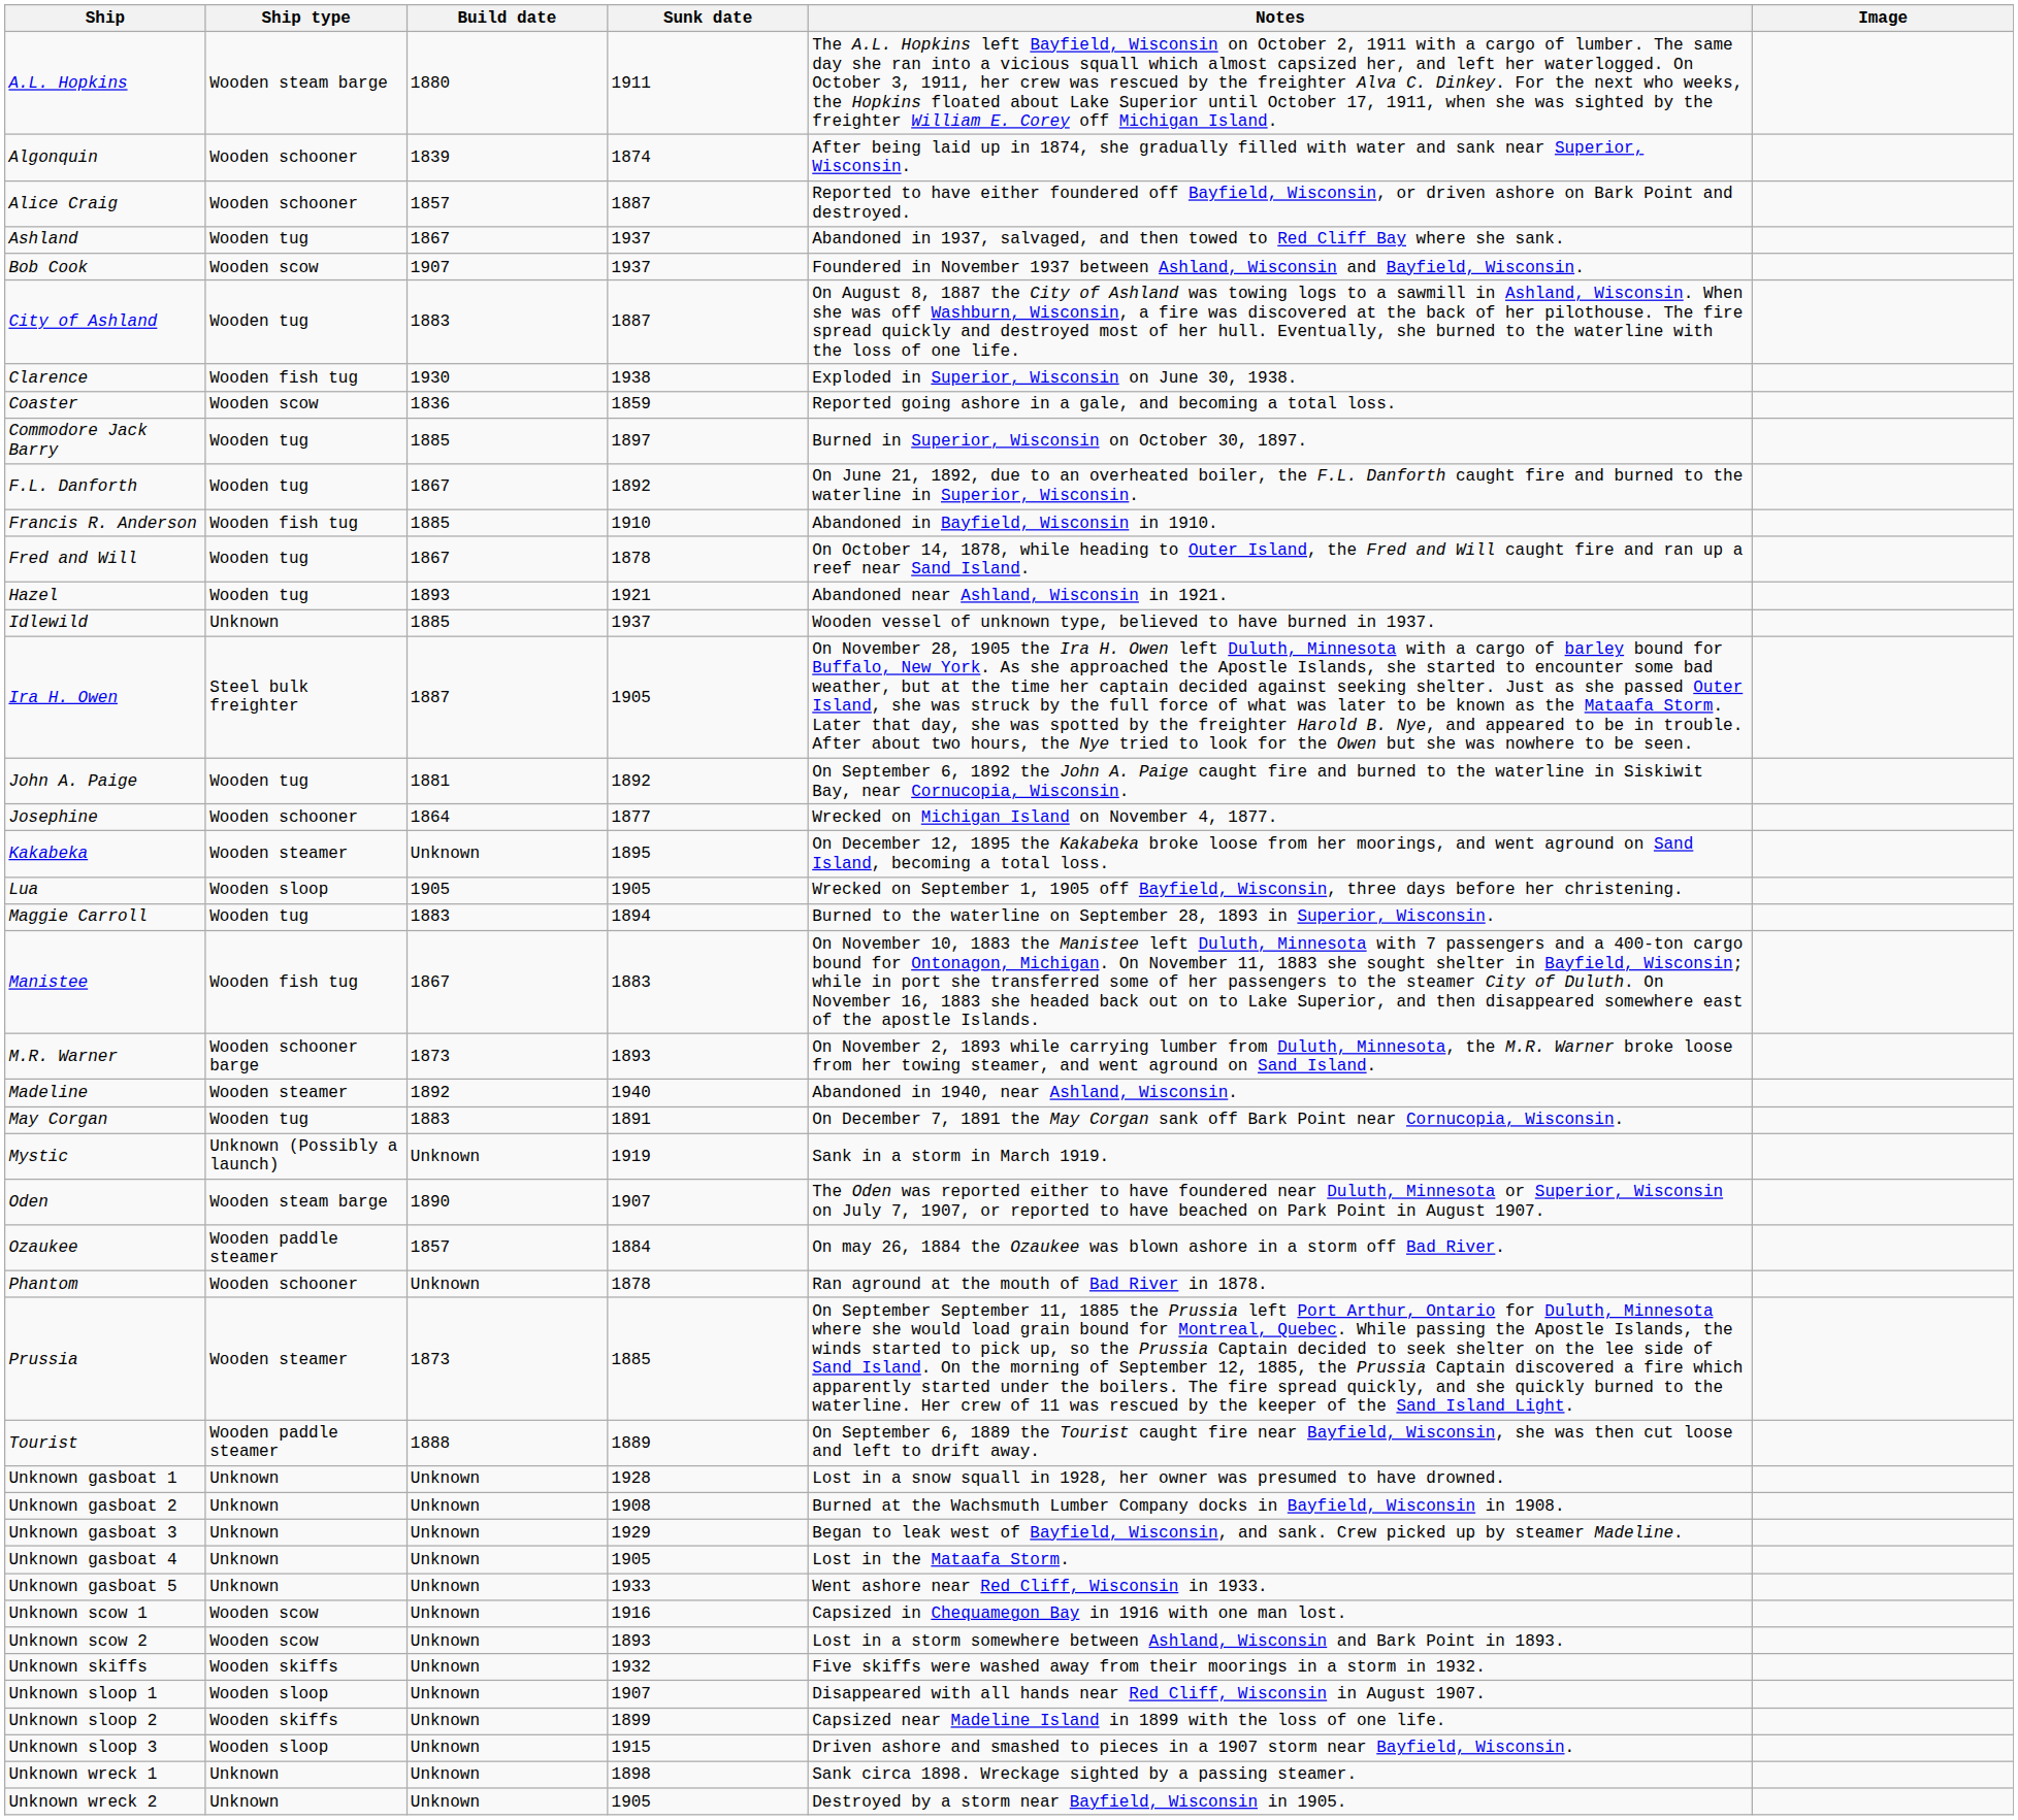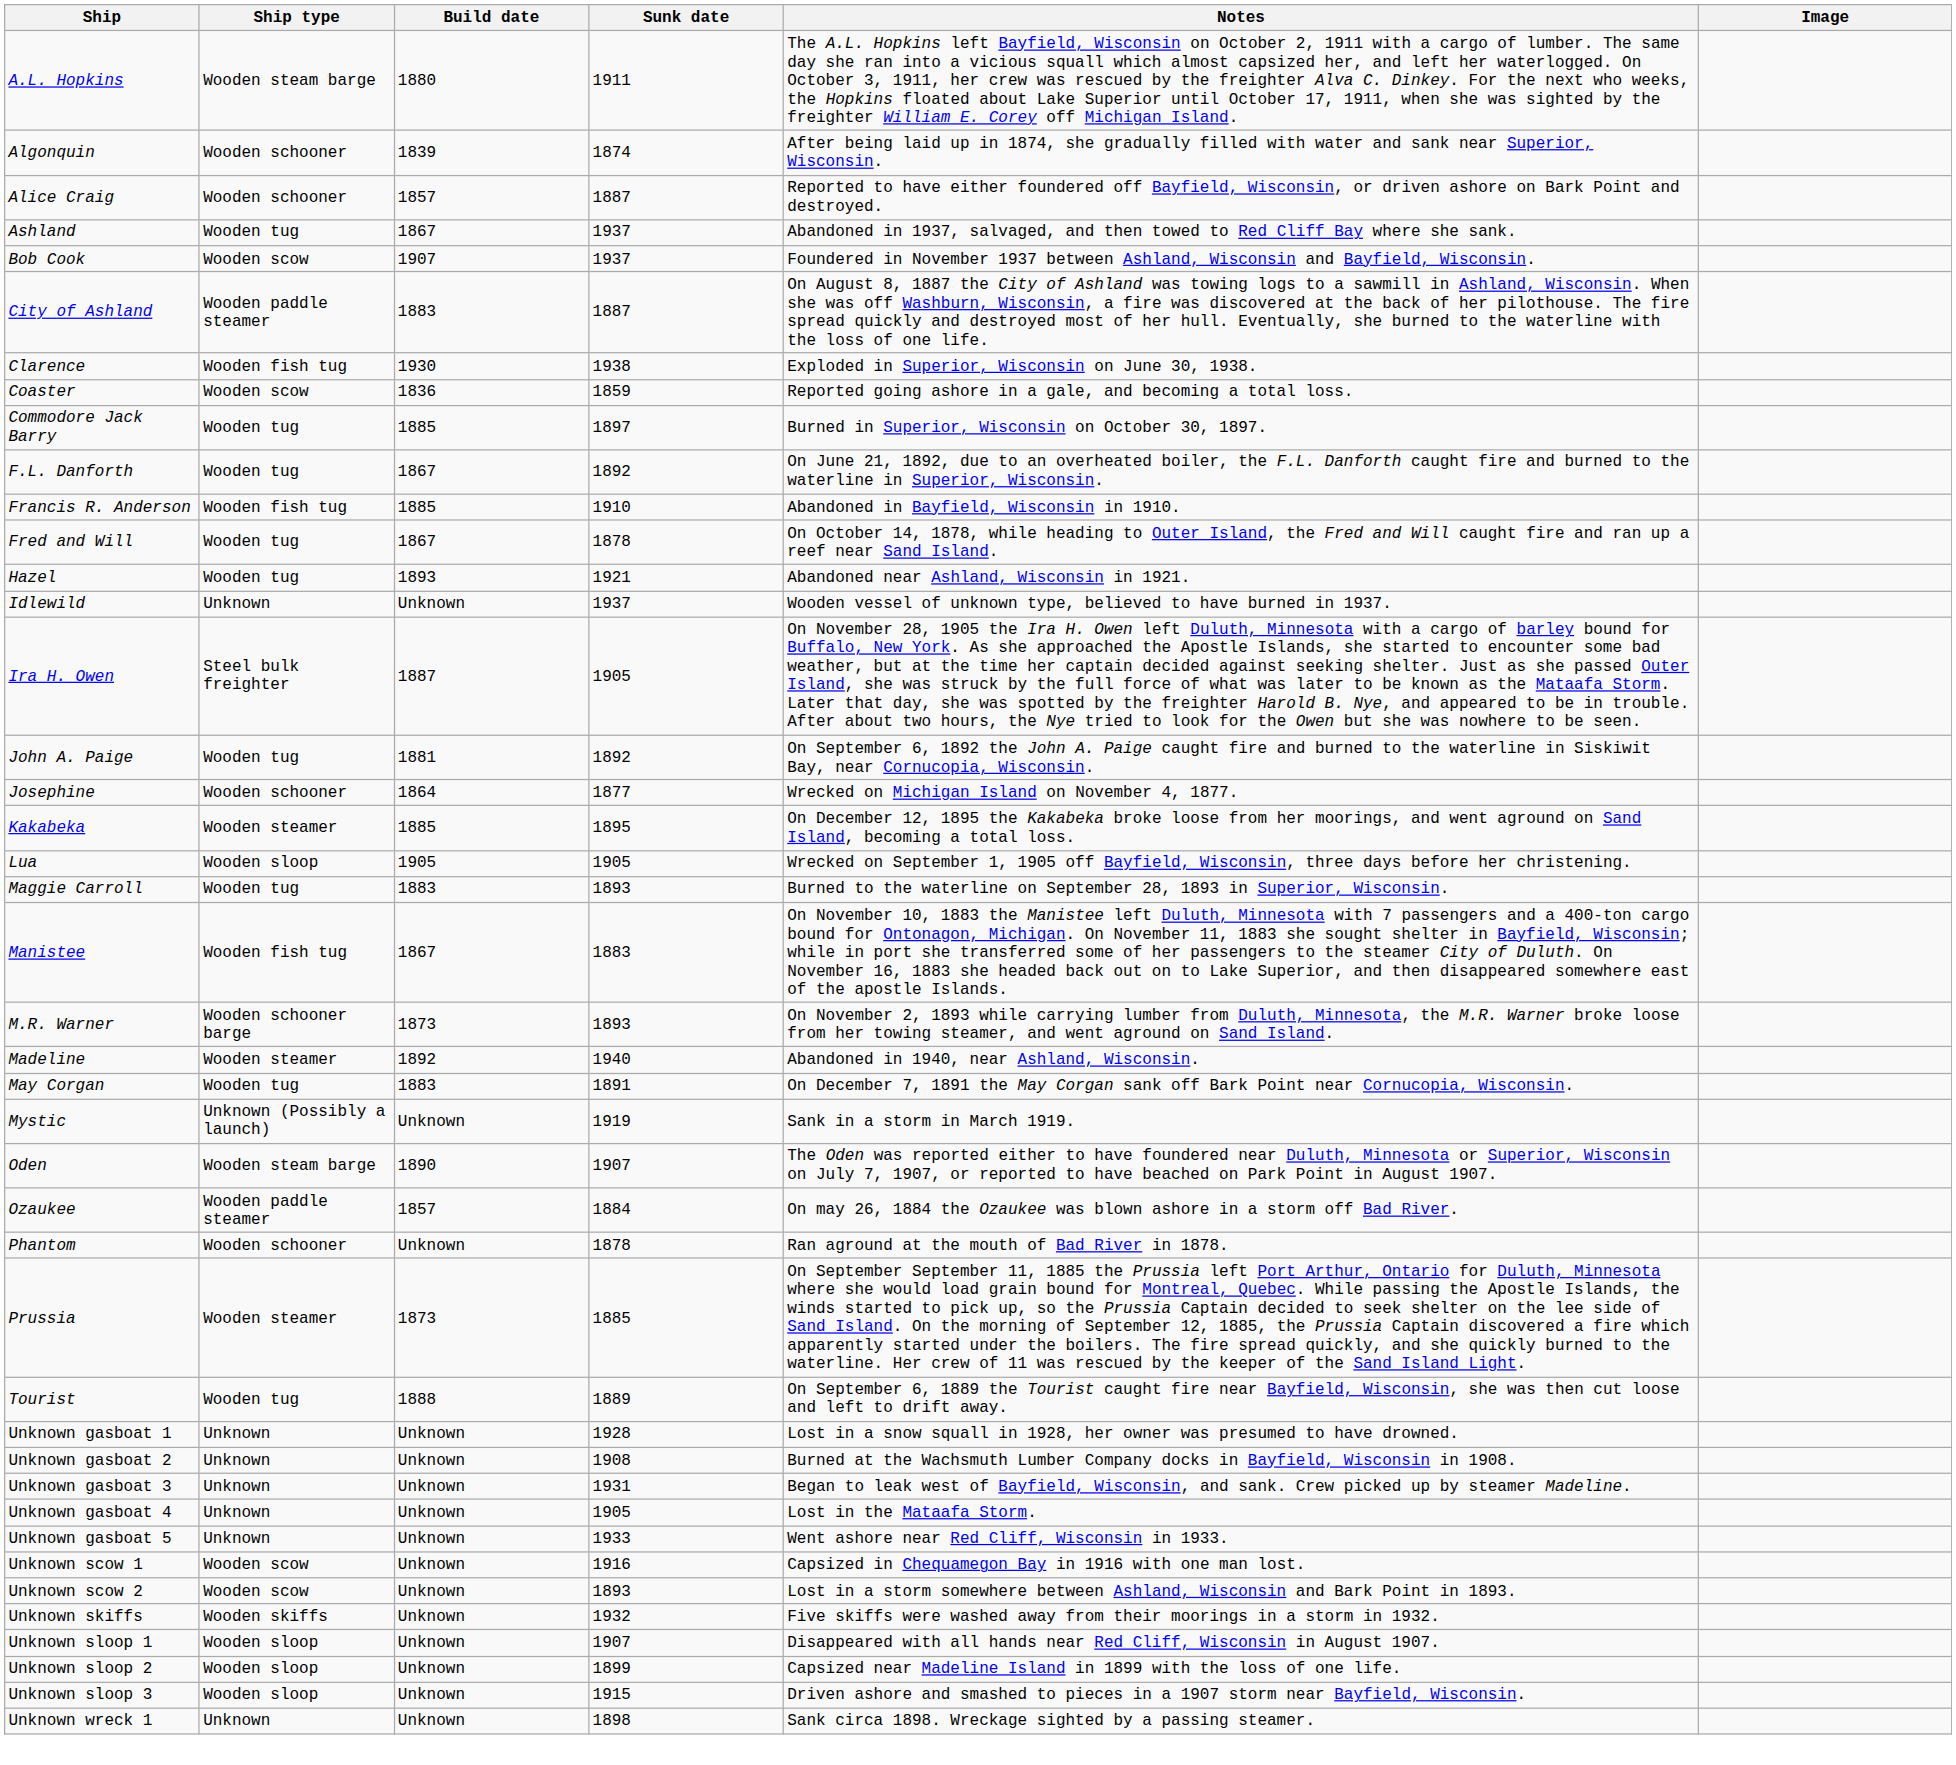City of Ashland | Ship type: Wooden tug -> Wooden paddle steamer
Idlewild | Build date: 1885 -> Unknown
Kakabeka | Build date: Unknown -> 1885
Maggie Carroll | Sunk date: 1894 -> 1893
Tourist | Ship type: Wooden paddle steamer -> Wooden tug
Unknown gasboat 3 | Sunk date: 1929 -> 1931
Unknown sloop 2 | Ship type: Wooden skiffs -> Wooden sloop
- row: Unknown wreck 2 | Unknown | Unknown | 1905 | Destroyed by a storm near Bayfield, Wisconsin in 1905.
